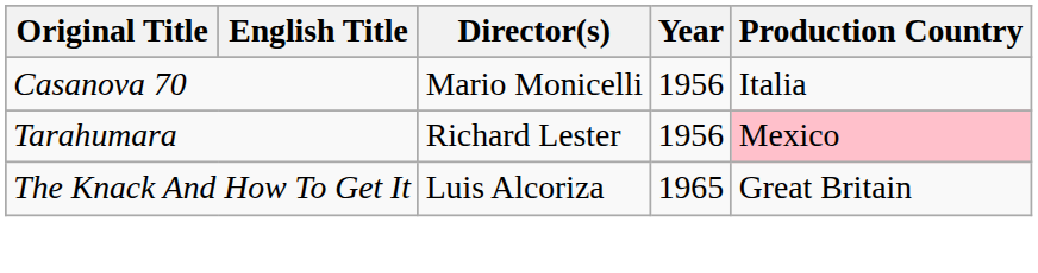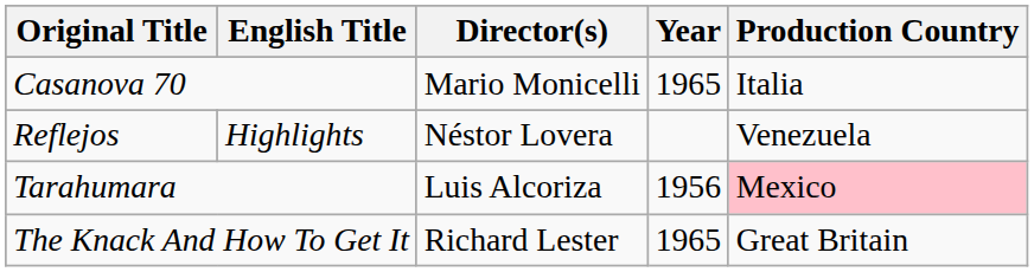Casanova 70 | Year: 1956 -> 1965
+ row: Reflejos | Highlights | Néstor Lovera | Venezuela
Tarahumara | Director(s): Richard Lester -> Luis Alcoriza
The Knack And How To Get It | Director(s): Luis Alcoriza -> Richard Lester
